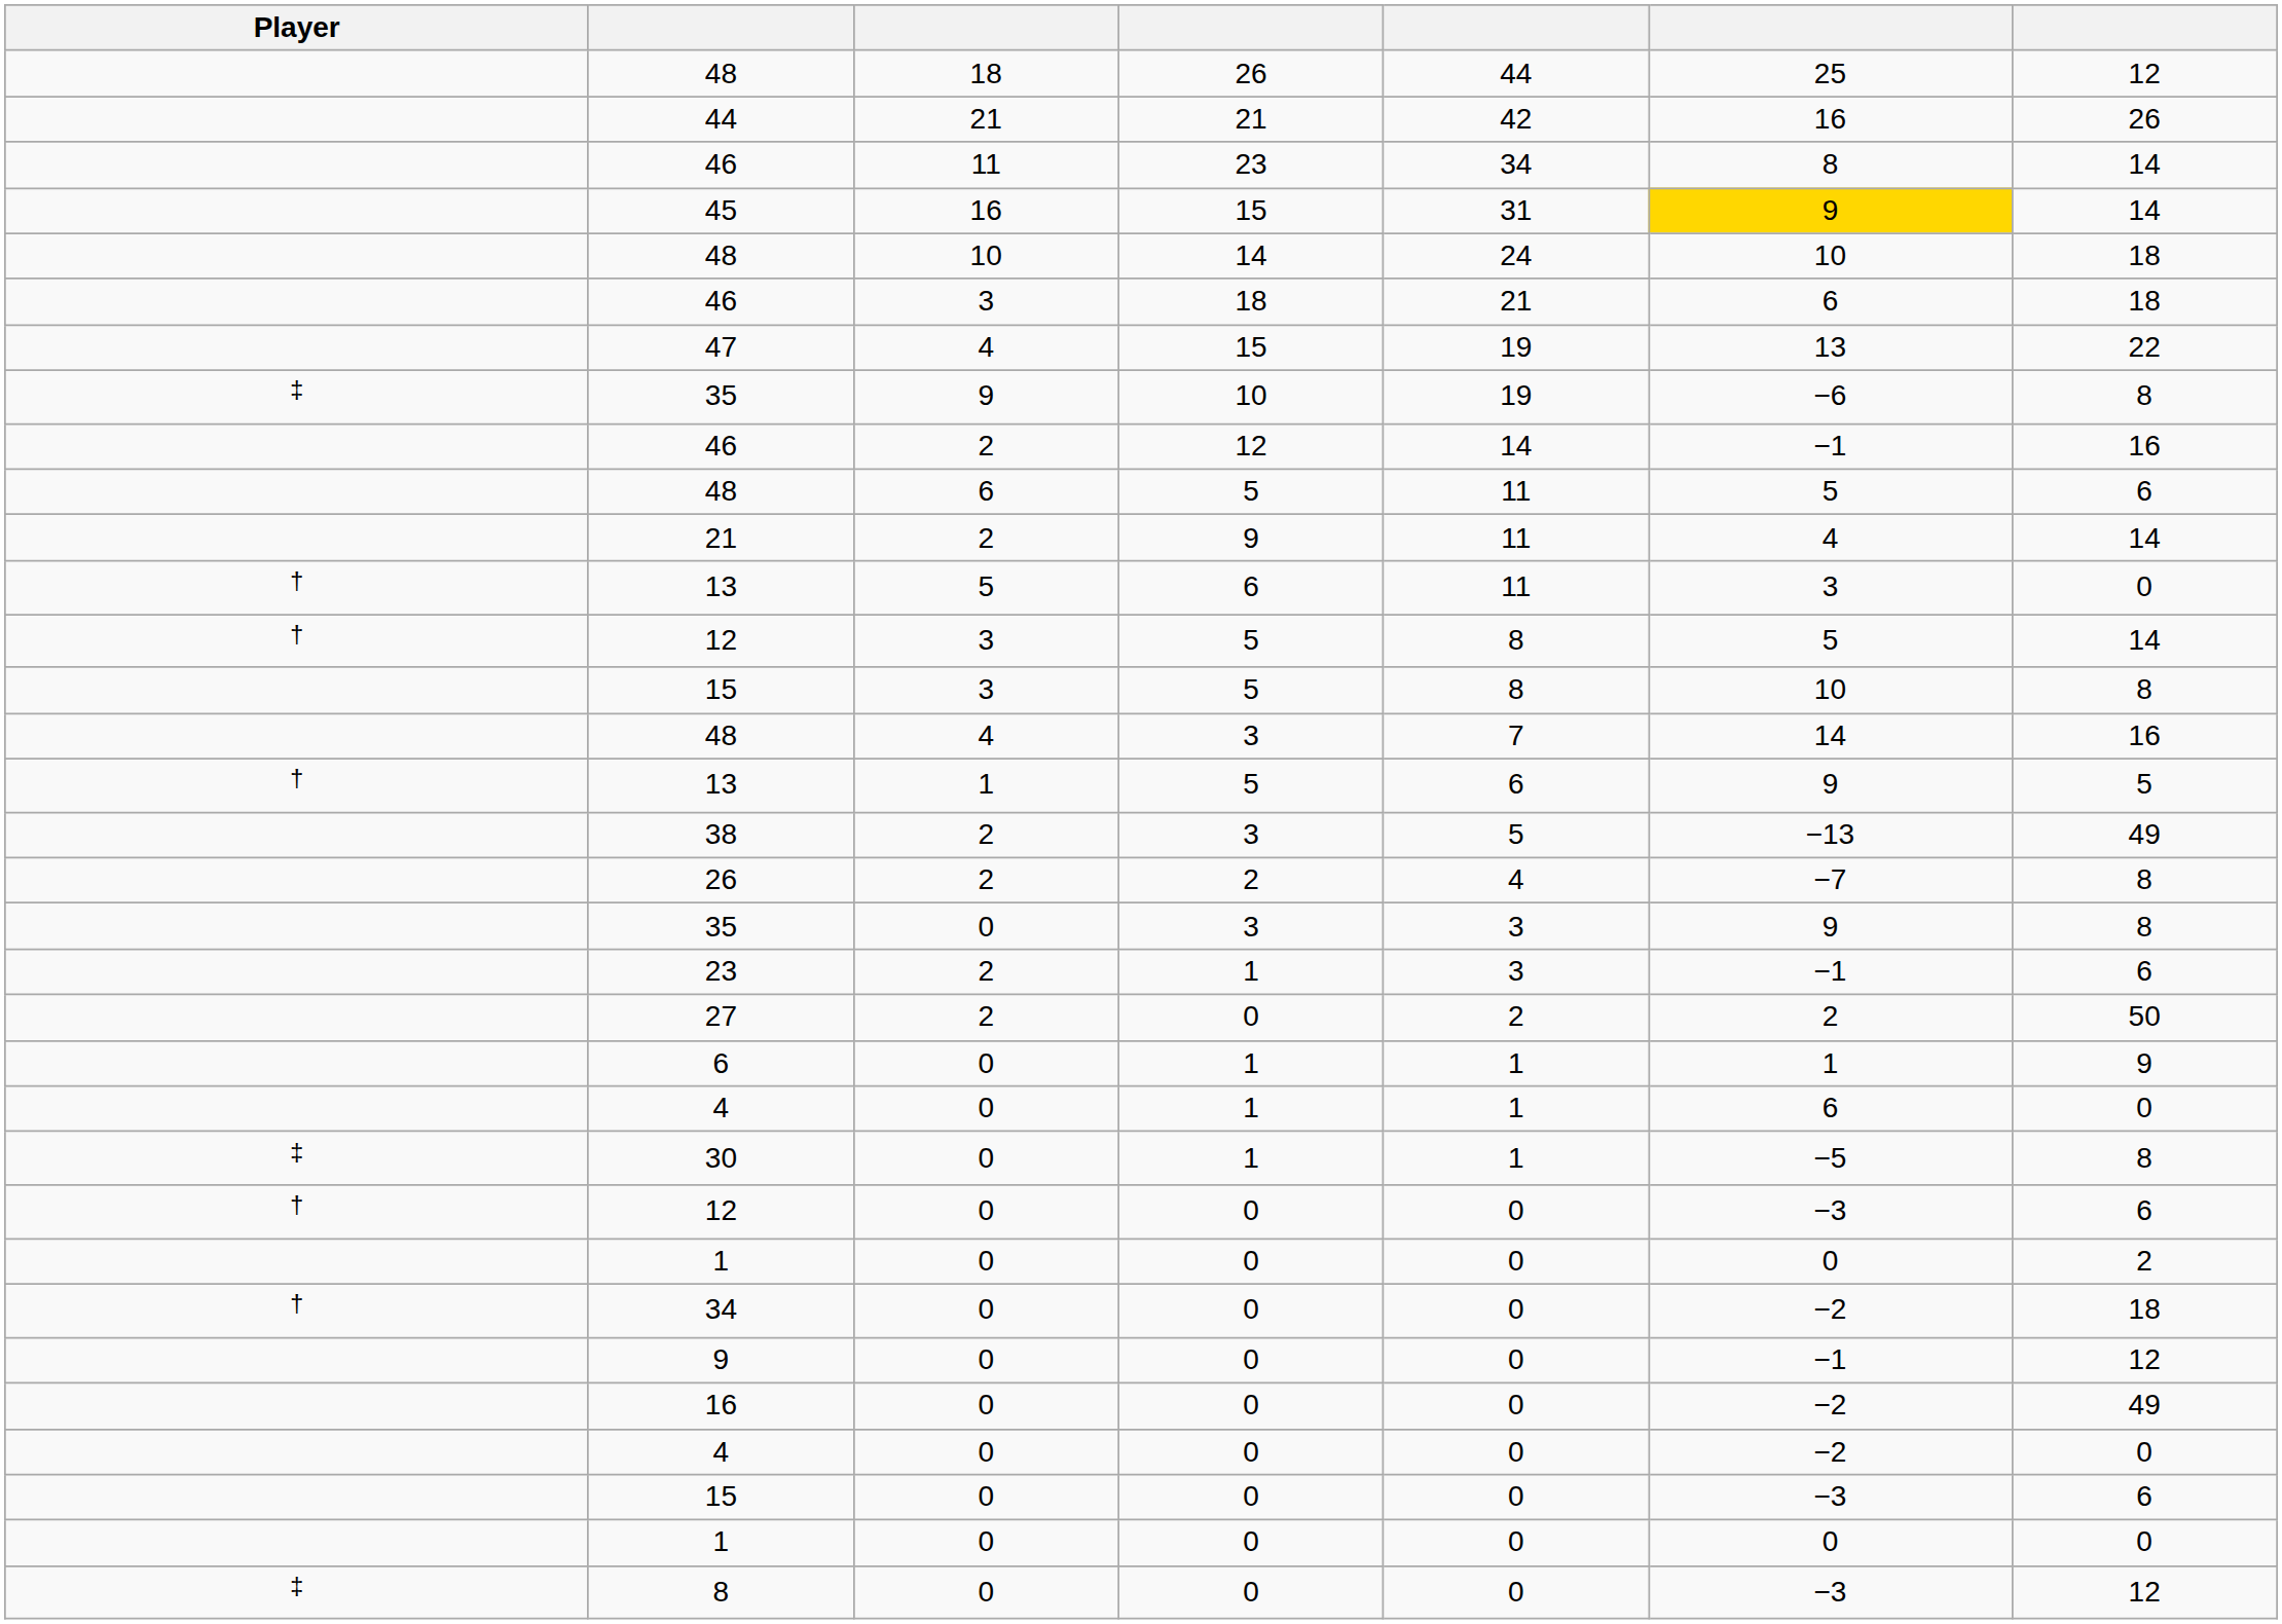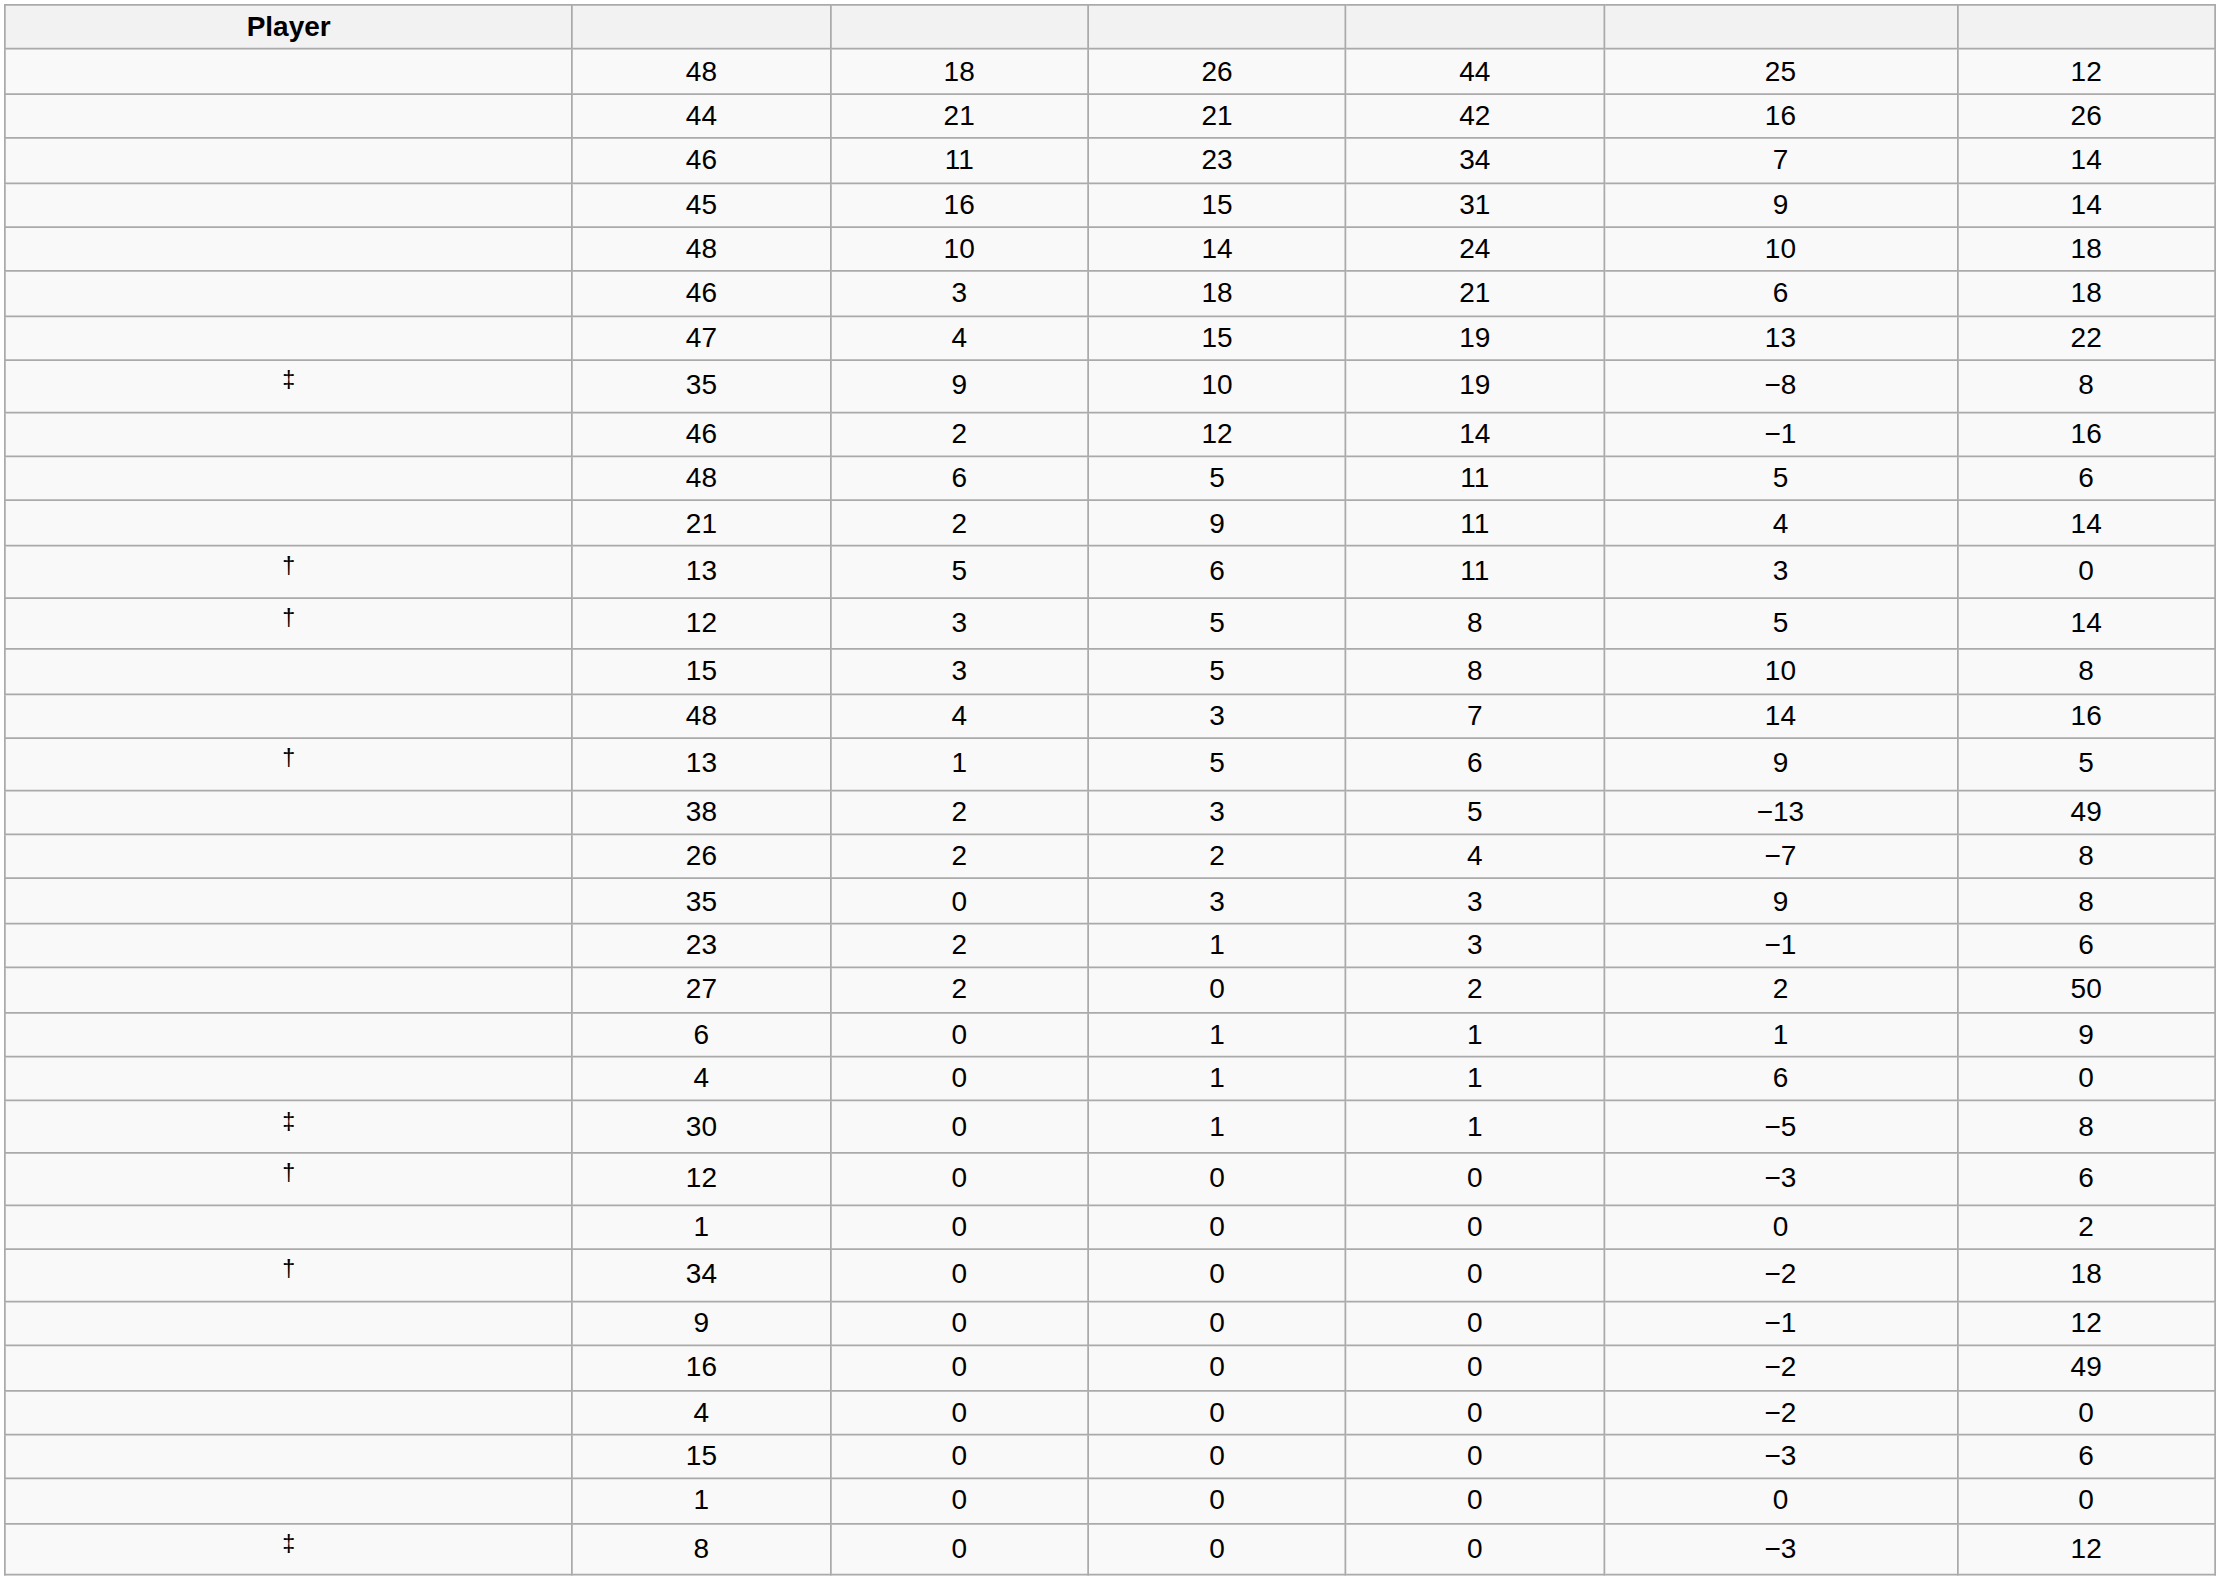46 / 23 | column 6: 8 -> 7
45 | column 6: gold background -> no background
35 / 10 | column 6: −6 -> −8
